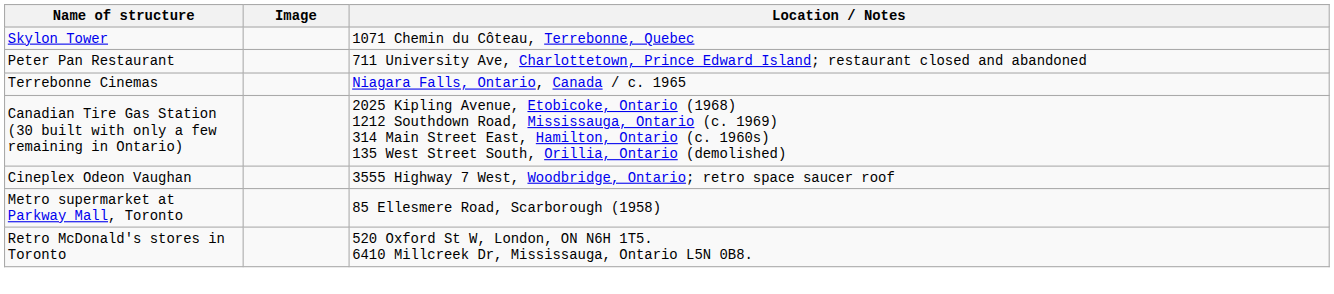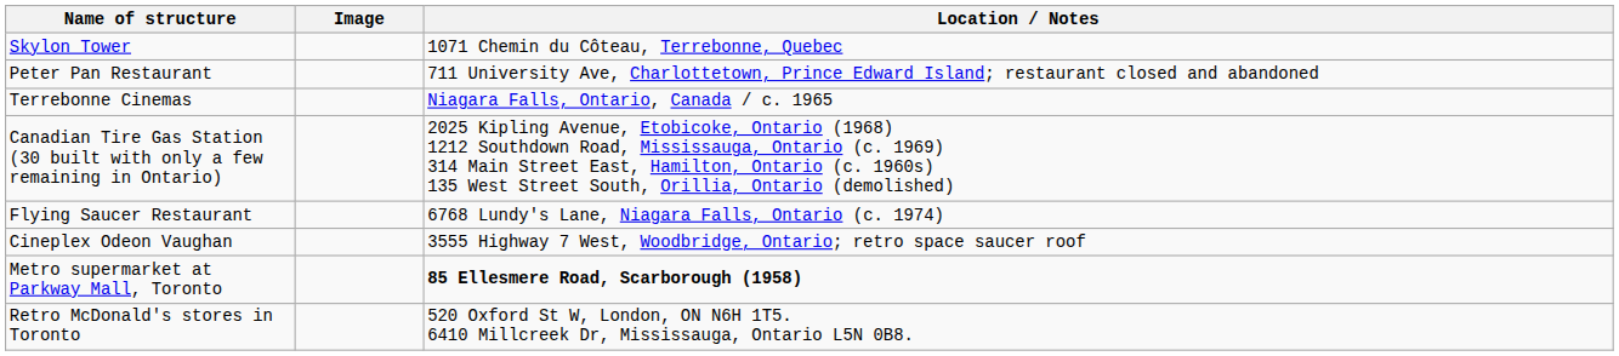+ row: Flying Saucer Restaurant | 6768 Lundy's Lane, Niagara Falls, Ontario (c. 1974)
Metro supermarket at Parkway Mall, Toronto | Location / Notes: normal -> bold
